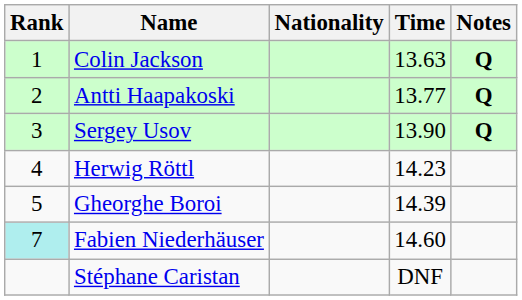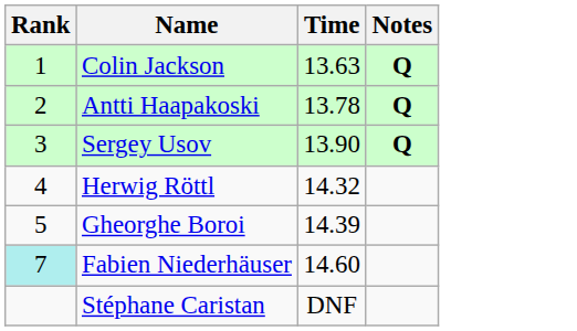- column: Nationality
Antti Haapakoski | Time: 13.77 -> 13.78
Herwig Röttl | Time: 14.23 -> 14.32
